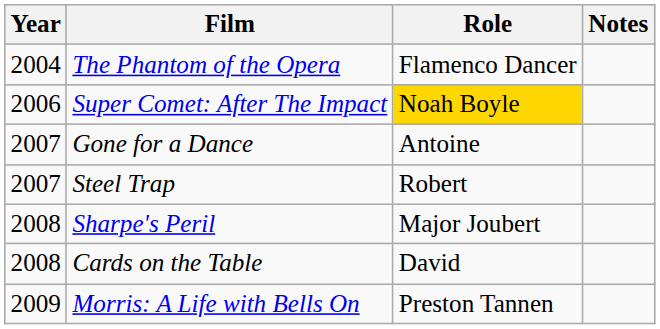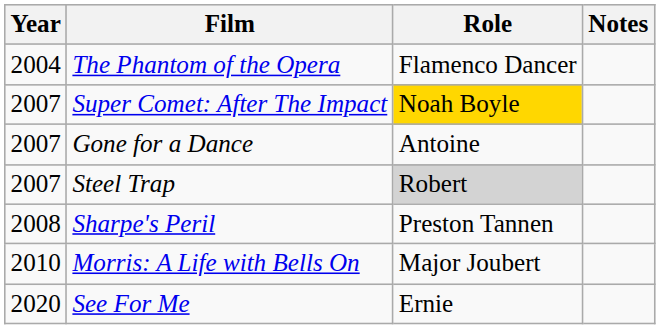Super Comet: After The Impact | Year: 2006 -> 2007
Steel Trap | Role: no background -> lightgrey background
Sharpe's Peril | Role: Major Joubert -> Preston Tannen
- row: 2008 | Cards on the Table | David
Morris: A Life with Bells On | Year: 2009 -> 2010
Morris: A Life with Bells On | Role: Preston Tannen -> Major Joubert
+ row: 2020 | See For Me | Ernie
